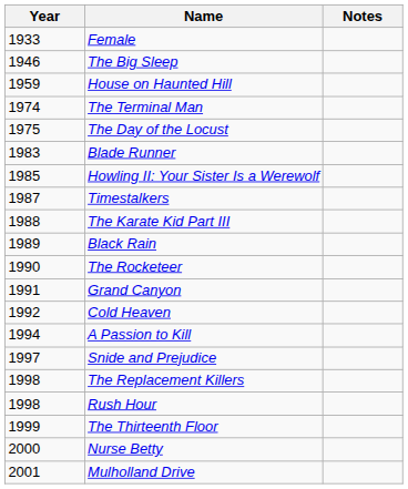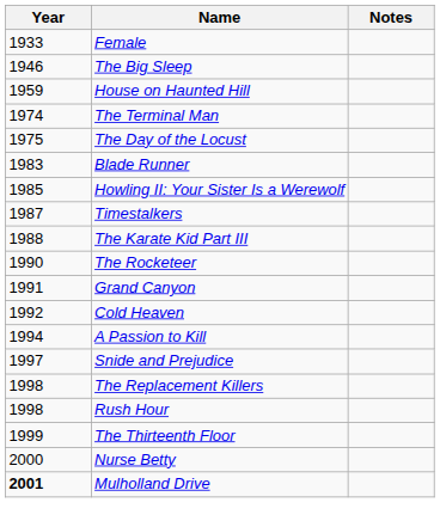- row: 1989 | Black Rain
Mulholland Drive | Year: normal -> bold
